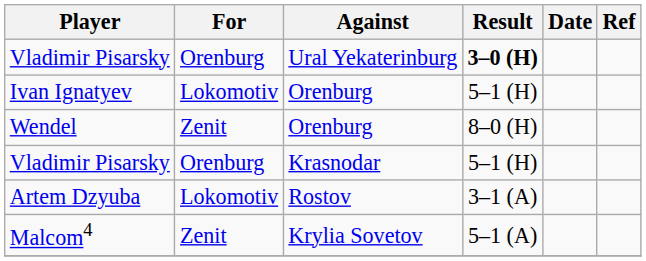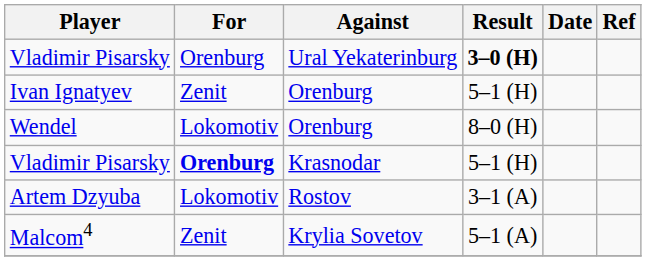Ivan Ignatyev | For: Lokomotiv -> Zenit
Wendel | For: Zenit -> Lokomotiv
Vladimir Pisarsky / Krasnodar | For: normal -> bold
